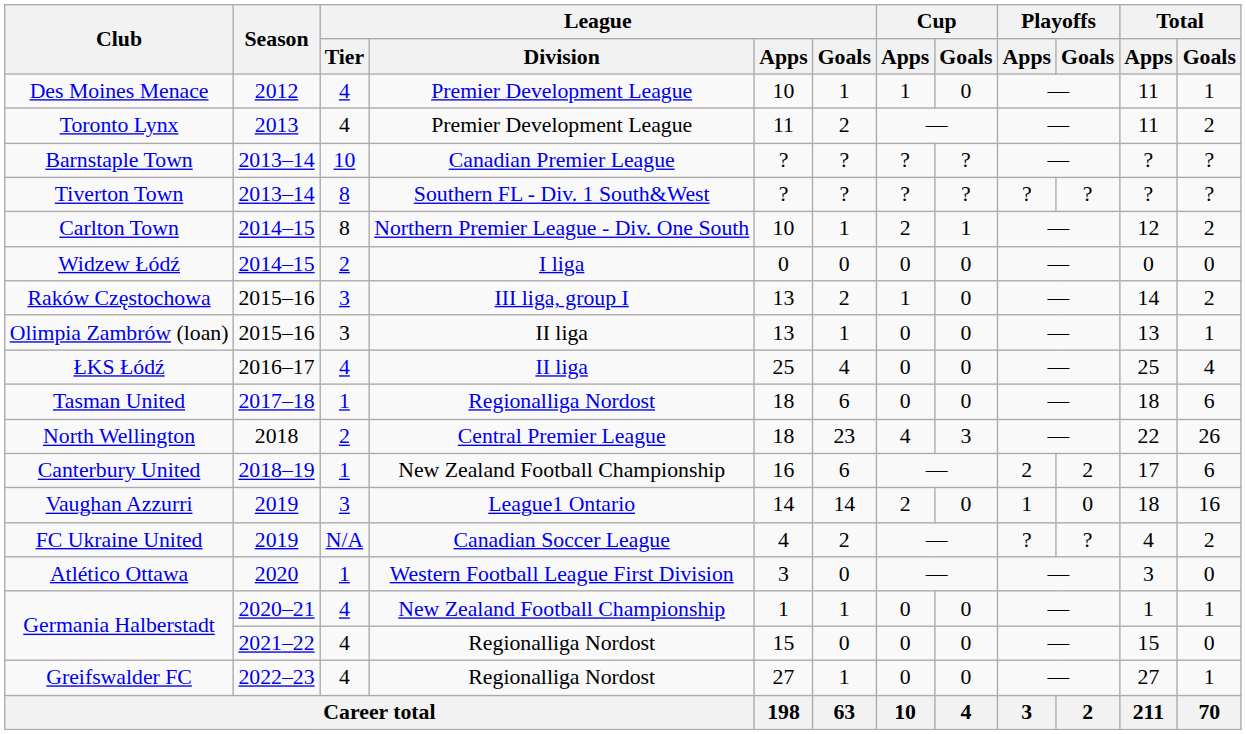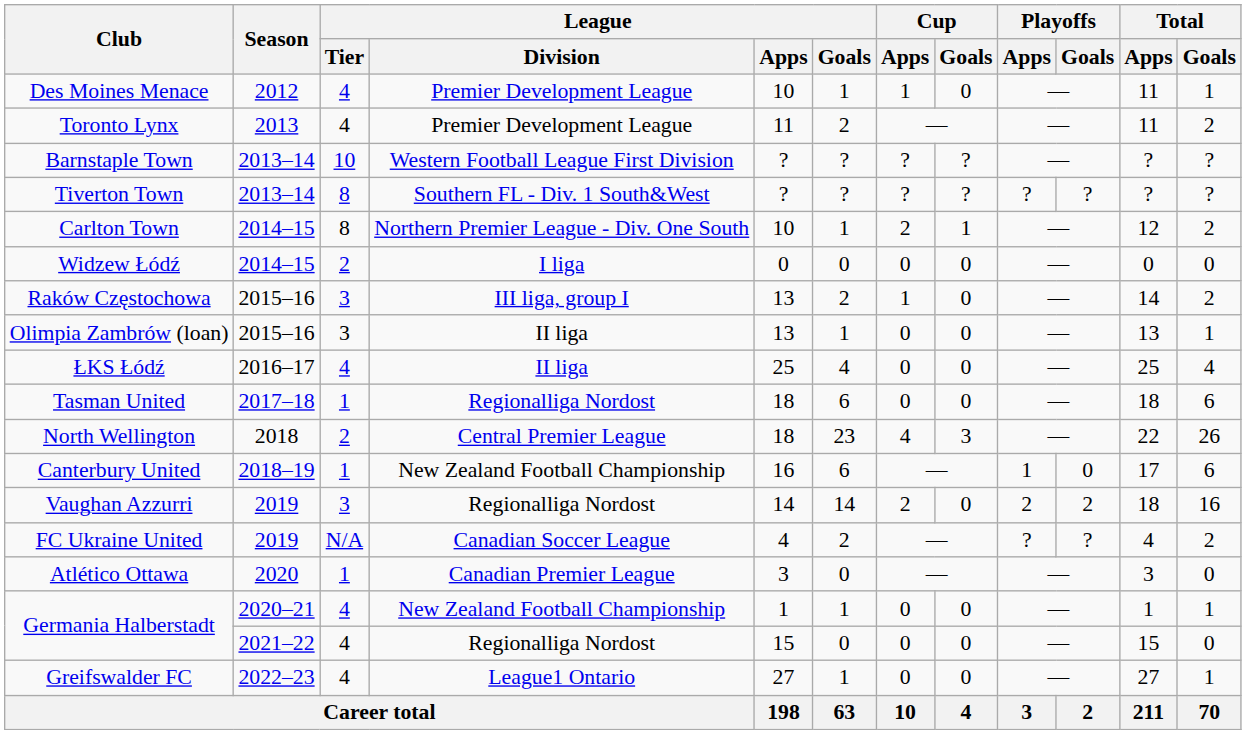Barnstaple Town | League / Division: Canadian Premier League -> Western Football League First Division
Canterbury United | Playoffs / Apps: 2 -> 1
Canterbury United | Playoffs / Goals: 2 -> 0
Vaughan Azzurri | League / Division: League1 Ontario -> Regionalliga Nordost
Vaughan Azzurri | Playoffs / Apps: 1 -> 2
Vaughan Azzurri | Playoffs / Goals: 0 -> 2
Atlético Ottawa | League / Division: Western Football League First Division -> Canadian Premier League
Greifswalder FC | League / Division: Regionalliga Nordost -> League1 Ontario
